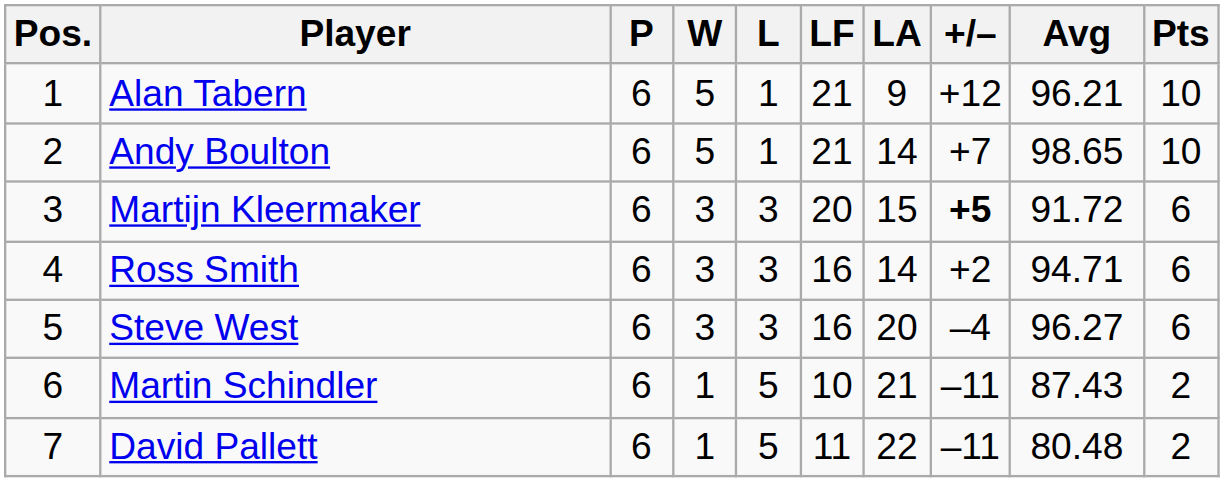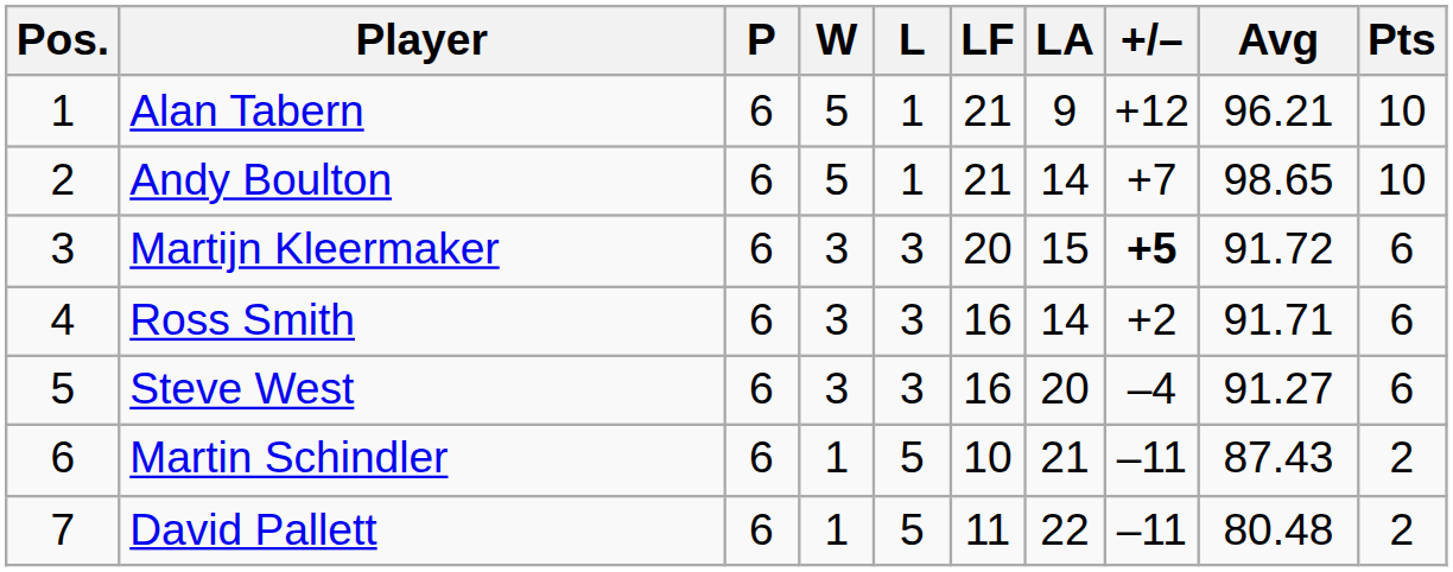Ross Smith | Avg: 94.71 -> 91.71
Steve West | Avg: 96.27 -> 91.27
